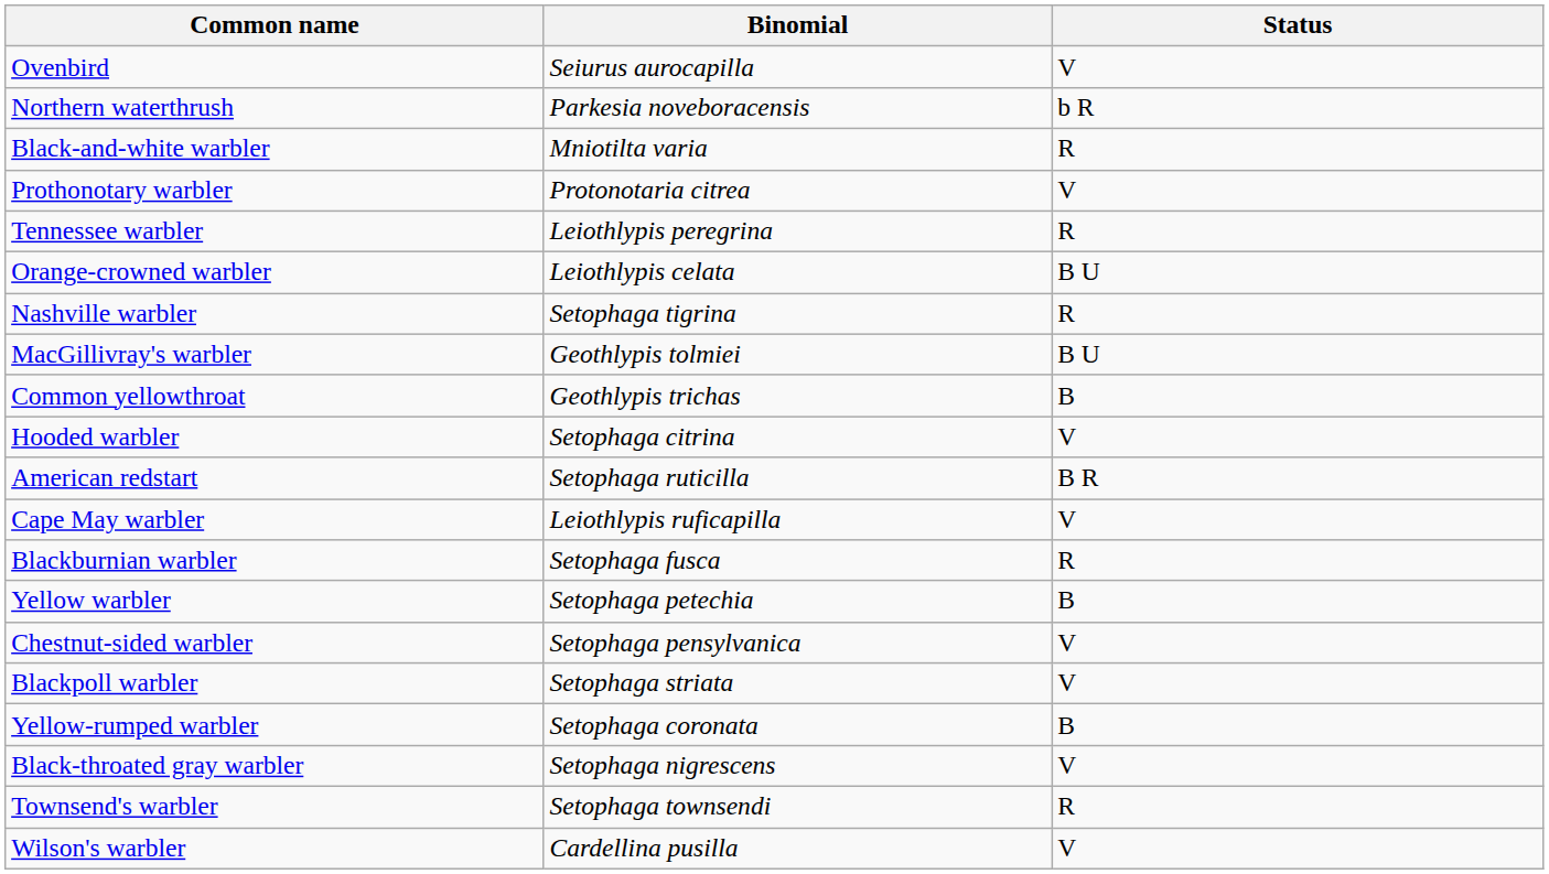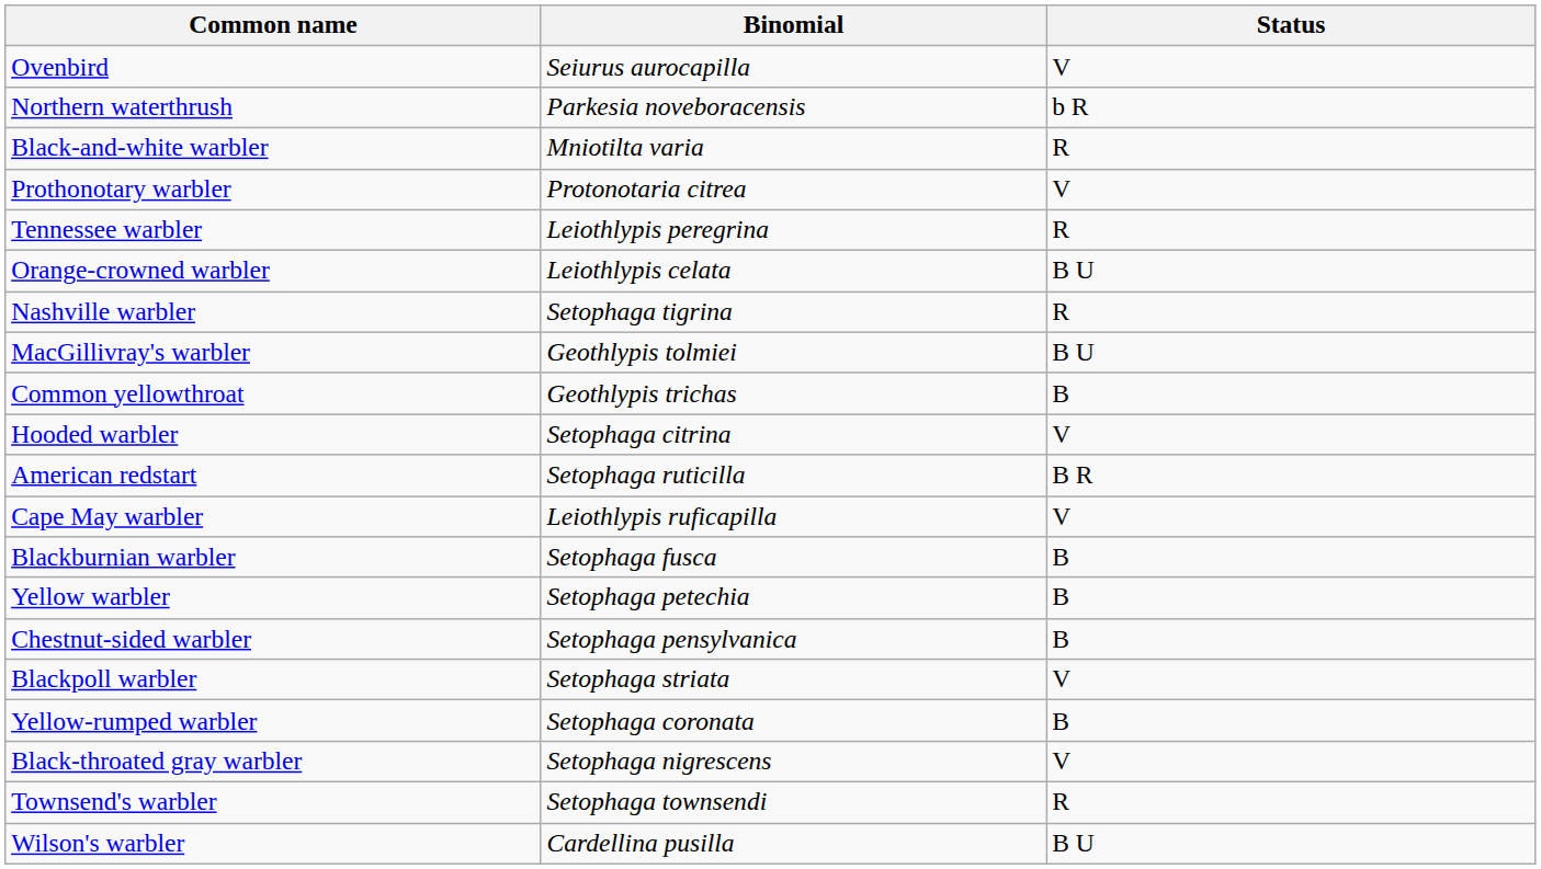Blackburnian warbler | Status: R -> B
Chestnut-sided warbler | Status: V -> B
Wilson's warbler | Status: V -> B U
